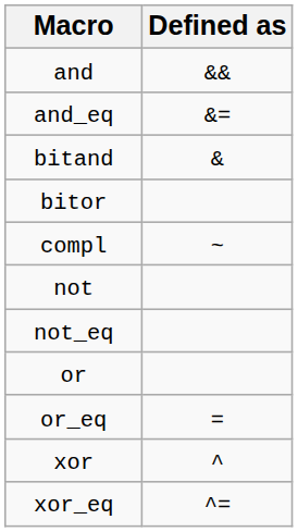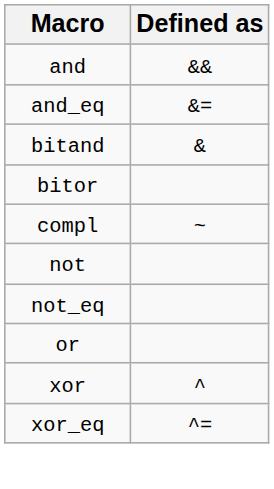- row: or_eq | =
